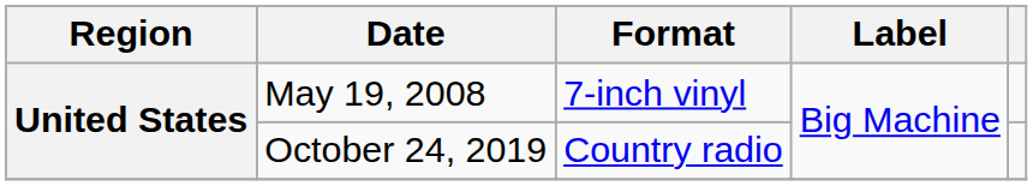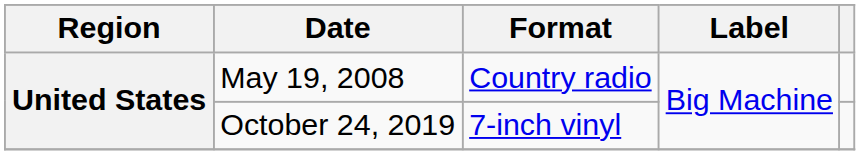May 19, 2008 | Format: 7-inch vinyl -> Country radio
October 24, 2019 | Format: Country radio -> 7-inch vinyl
